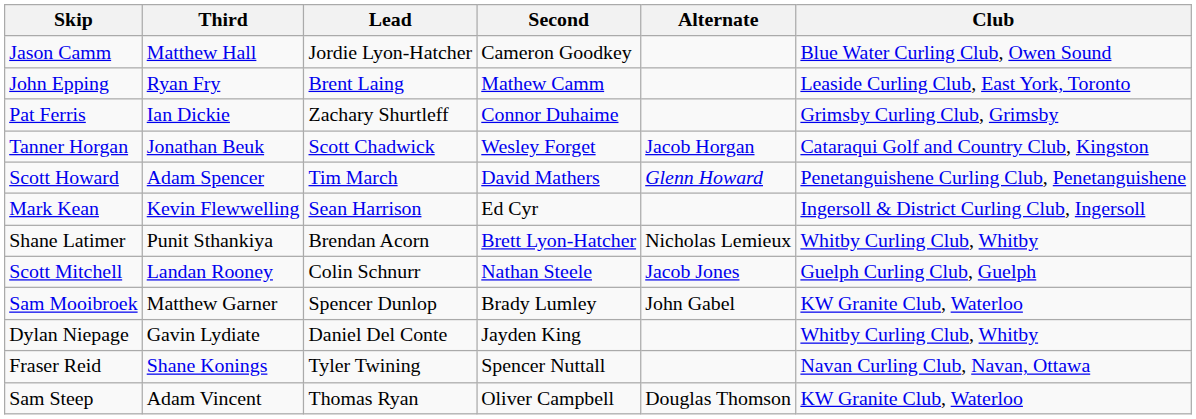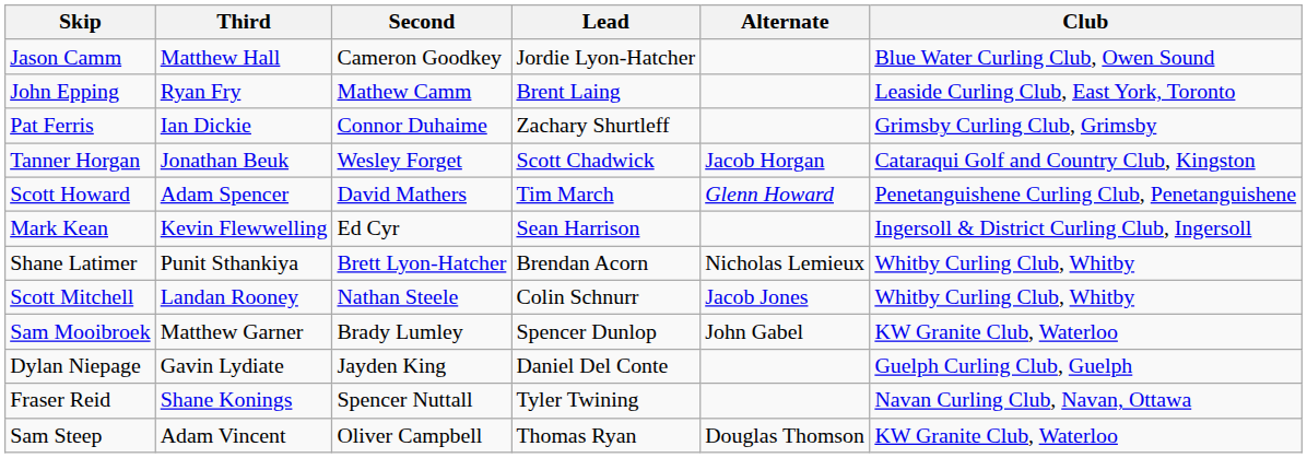columns swapped: Second <-> Lead
Scott Mitchell | Club: Guelph Curling Club, Guelph -> Whitby Curling Club, Whitby
Dylan Niepage | Club: Whitby Curling Club, Whitby -> Guelph Curling Club, Guelph
